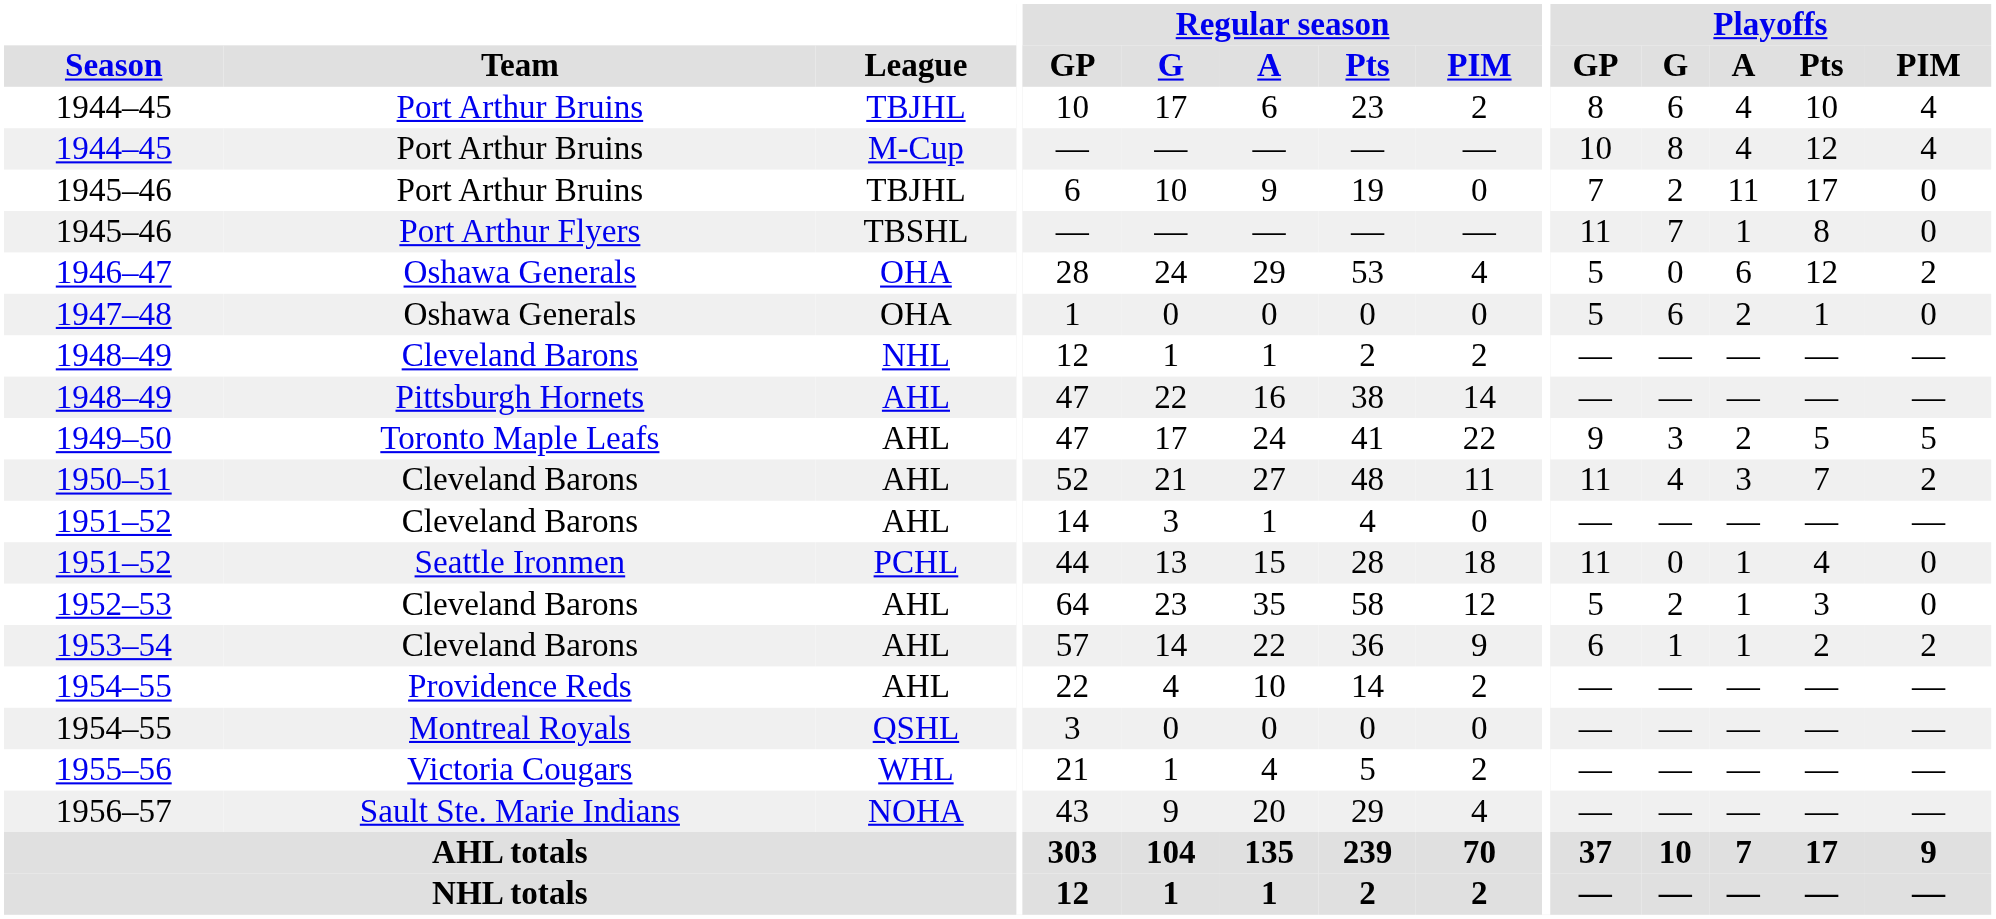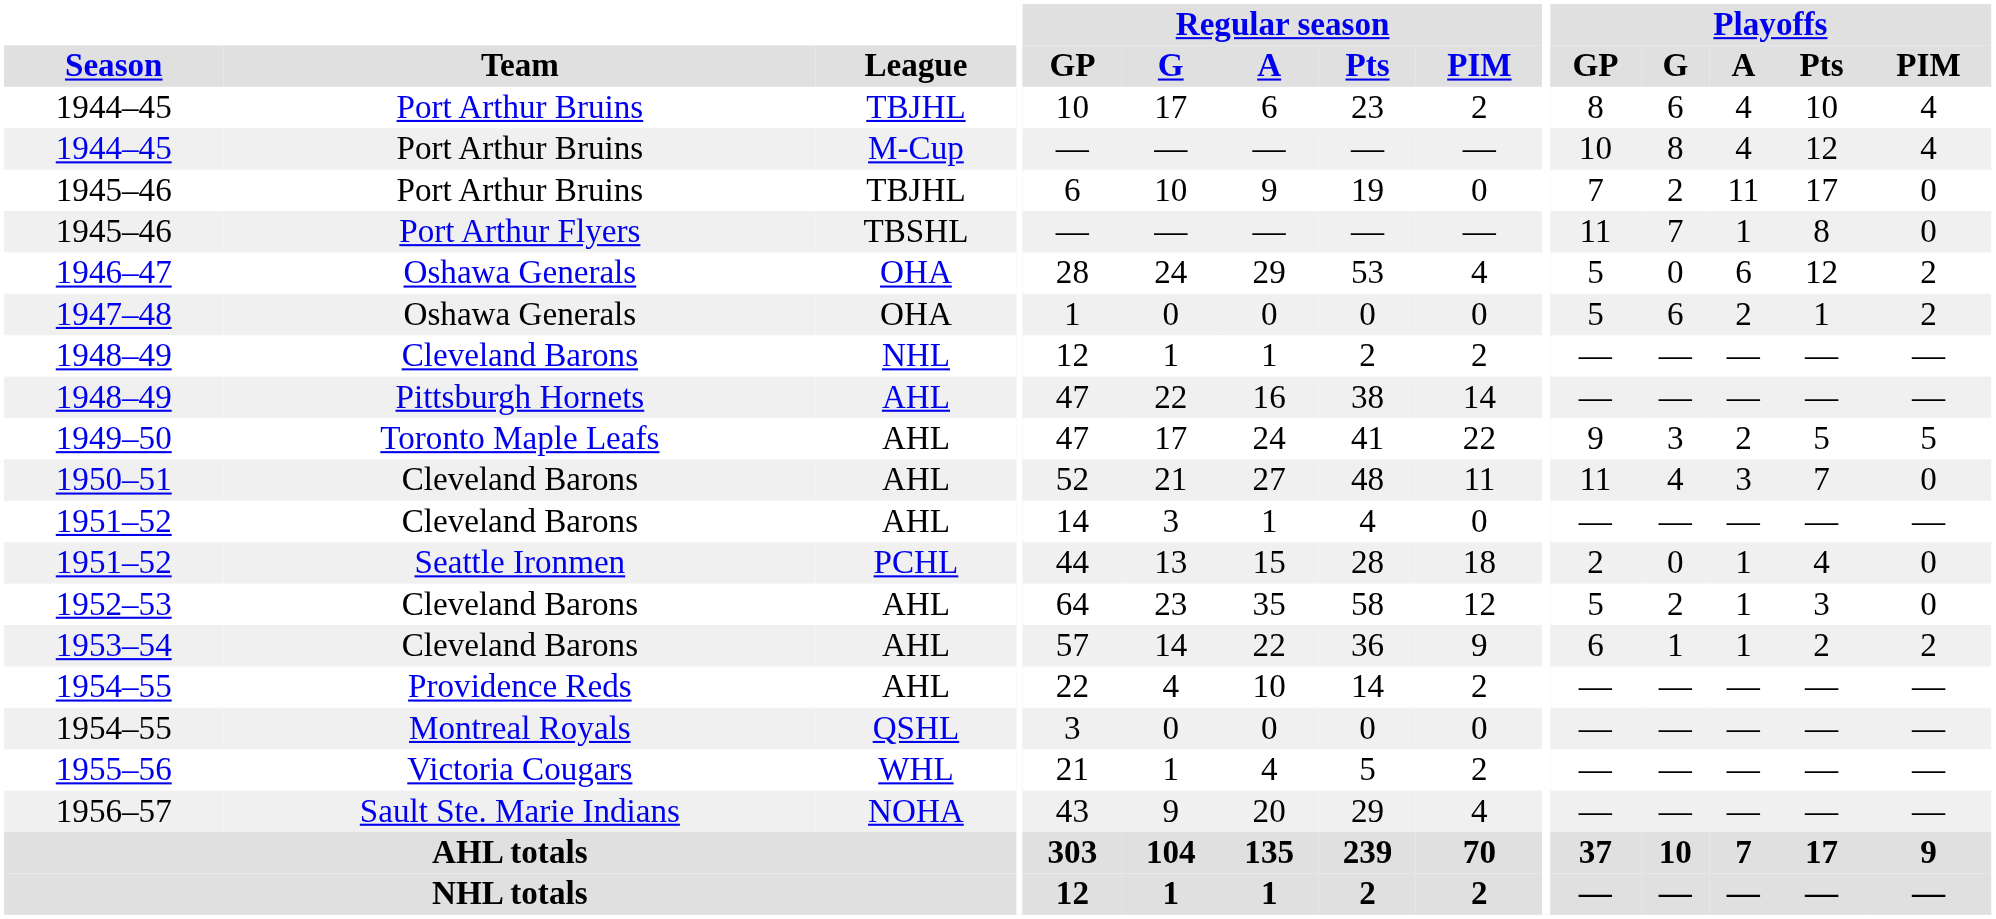1947–48 | Playoffs / PIM: 0 -> 2
1950–51 | Playoffs / PIM: 2 -> 0
1951–52 / PCHL | Playoffs / GP: 11 -> 2
